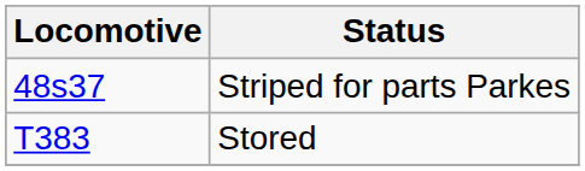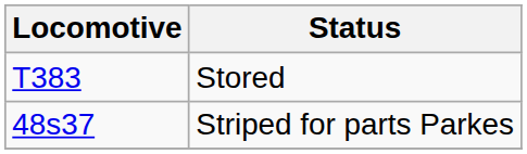rows swapped: Striped for parts Parkes <-> Stored
